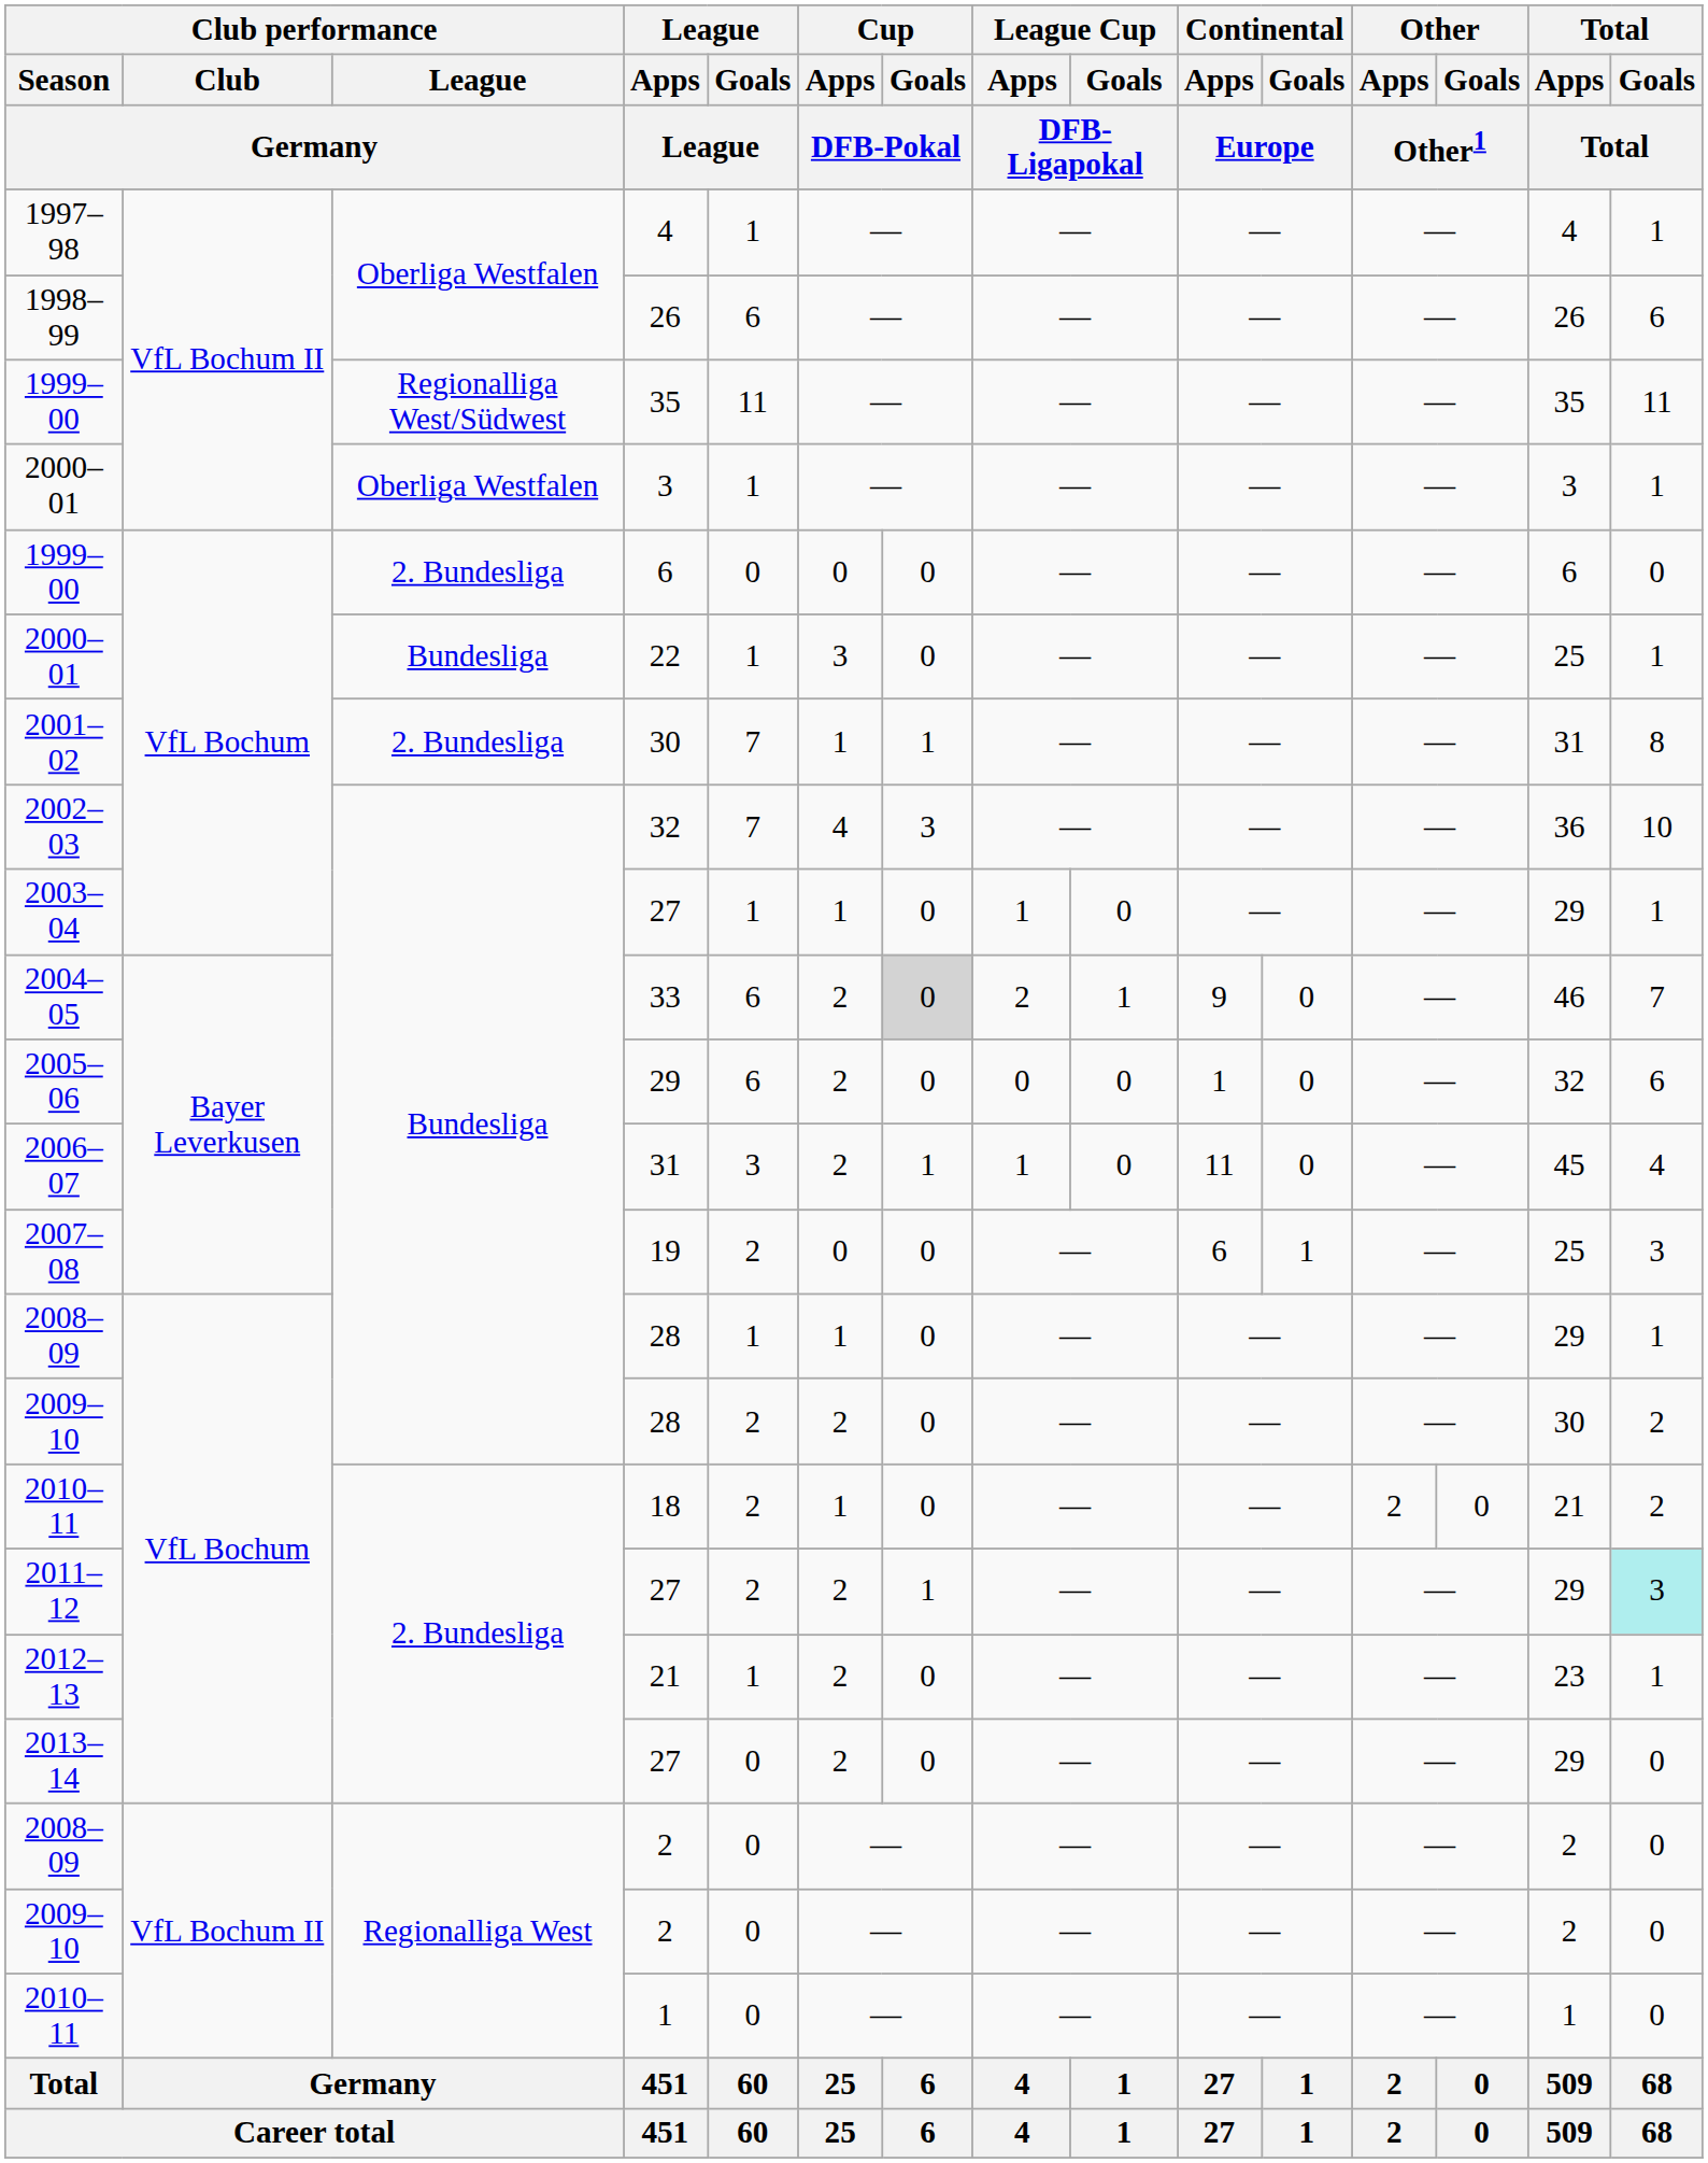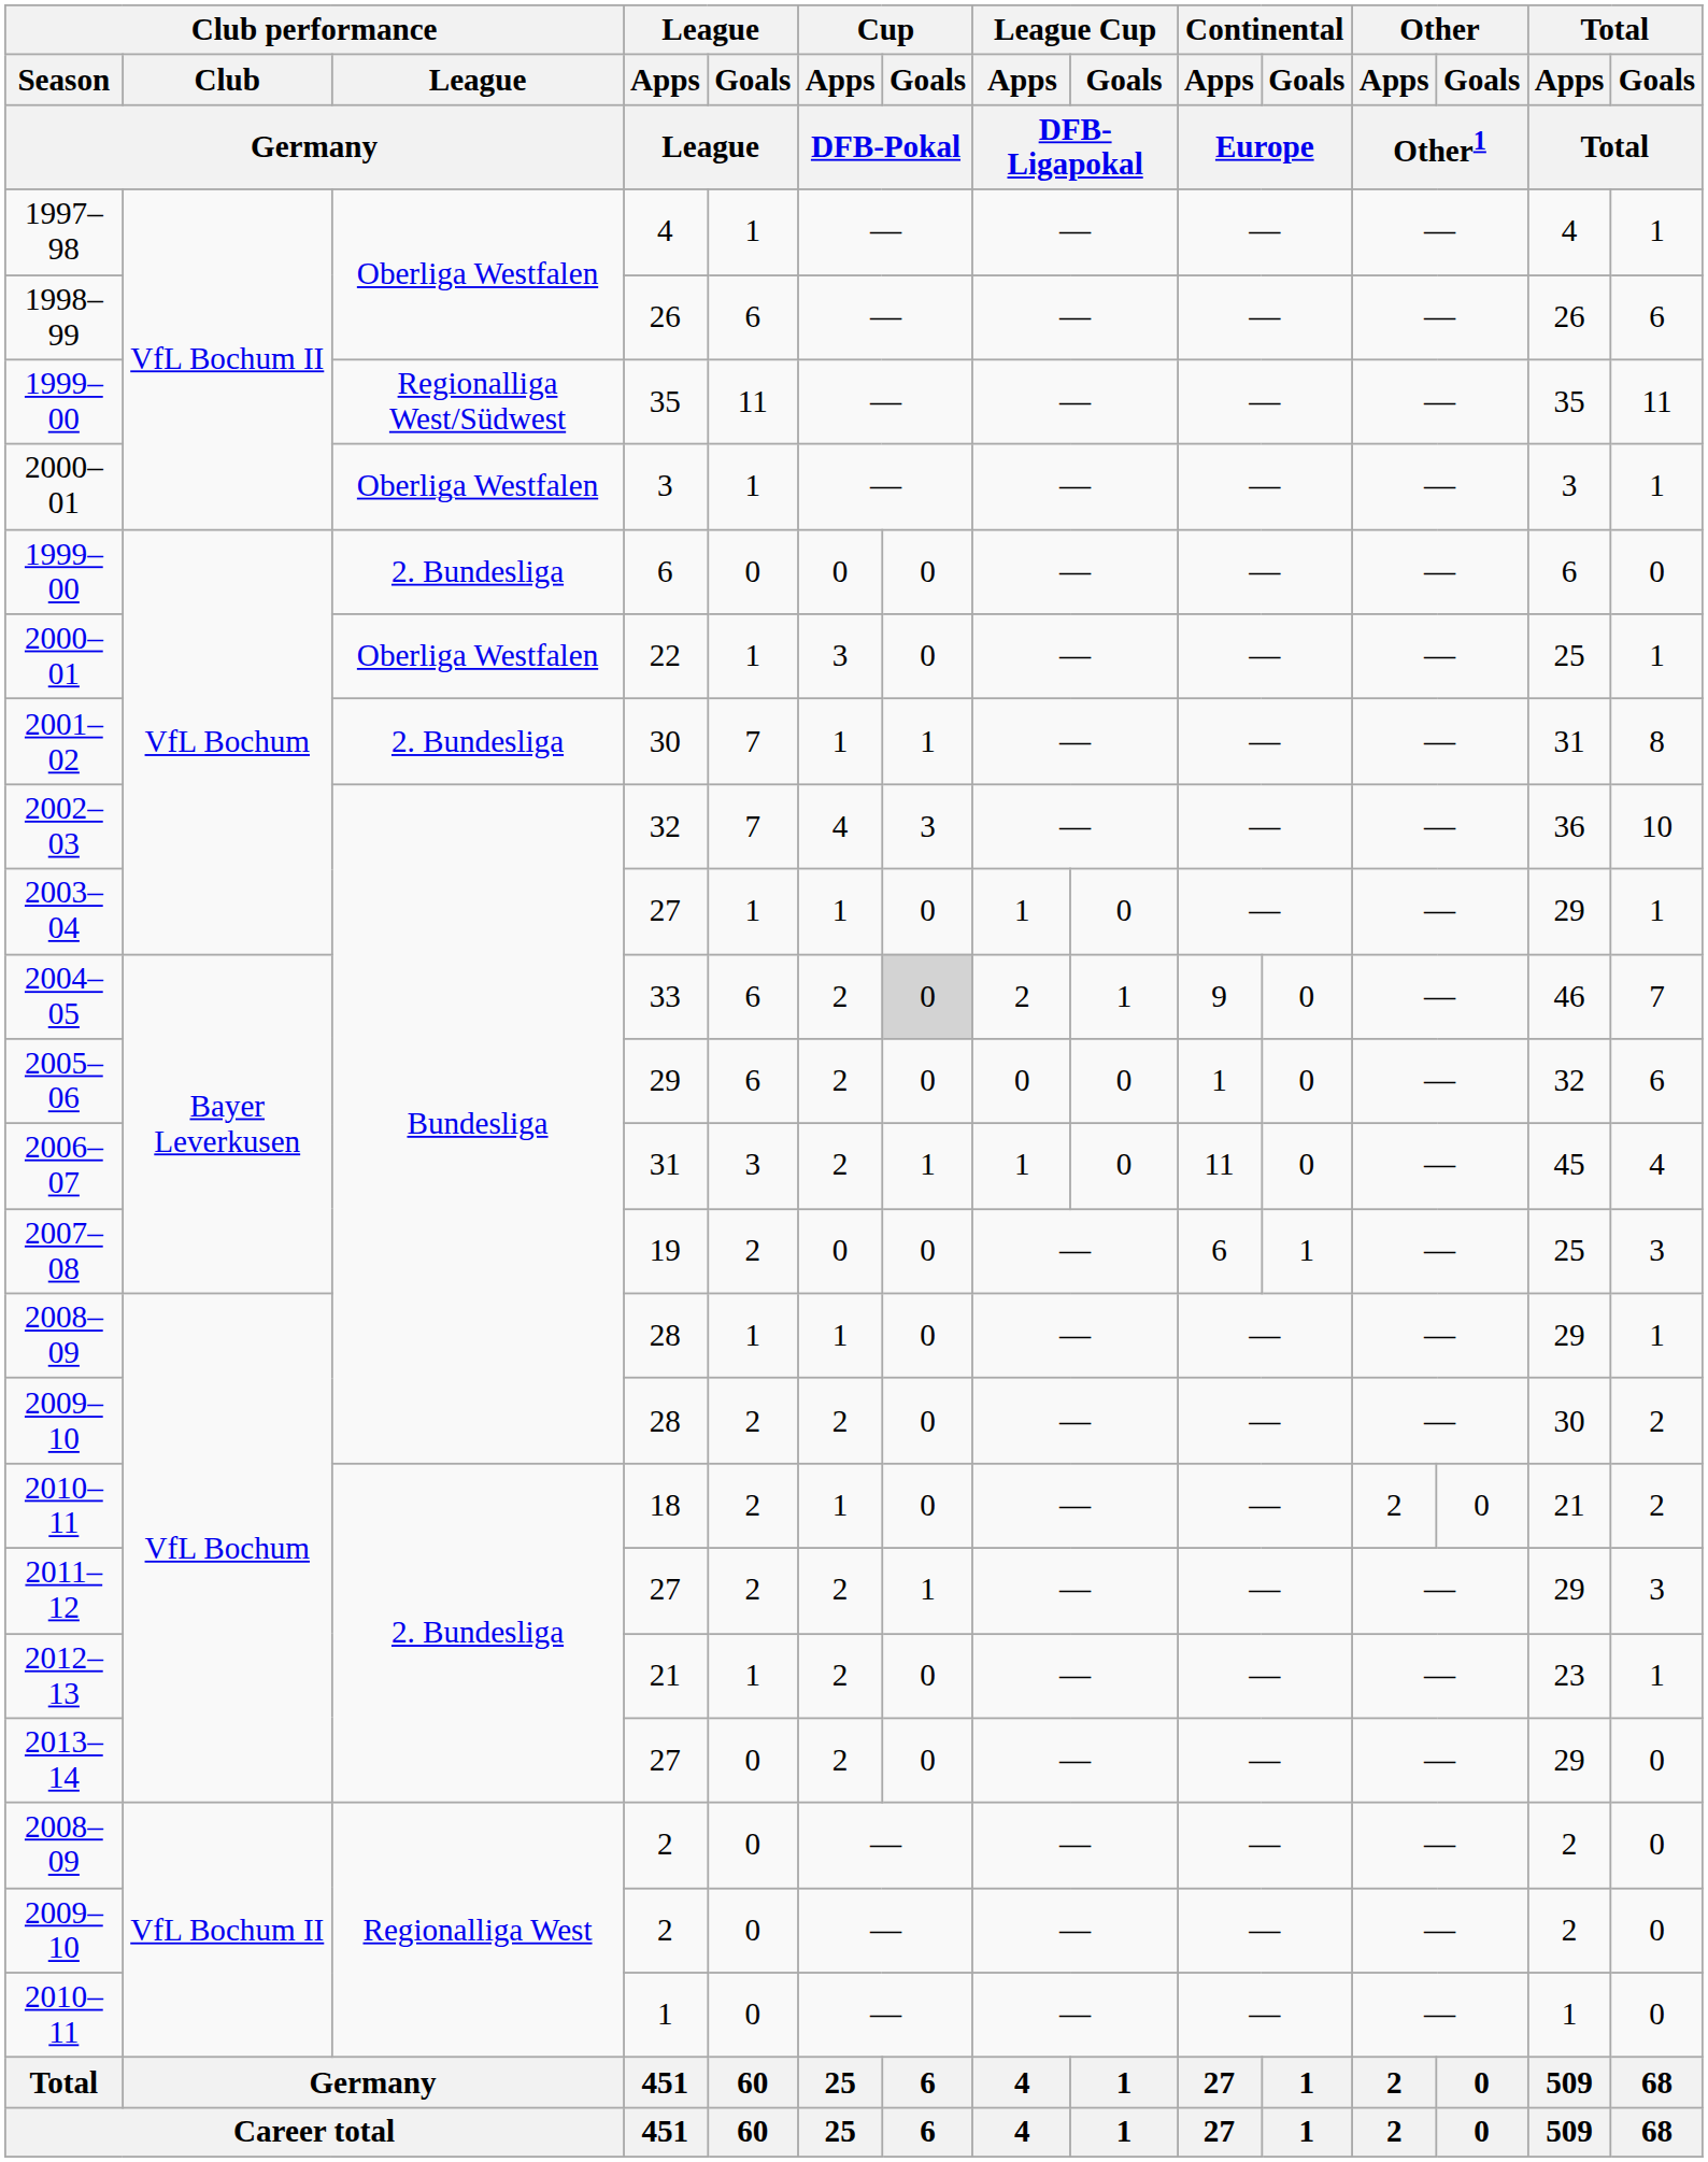22 | Club performance / League / Germany: Bundesliga -> Oberliga Westfalen
2011–12 / 27 | Total / Goals / Total: paleturquoise background -> no background
